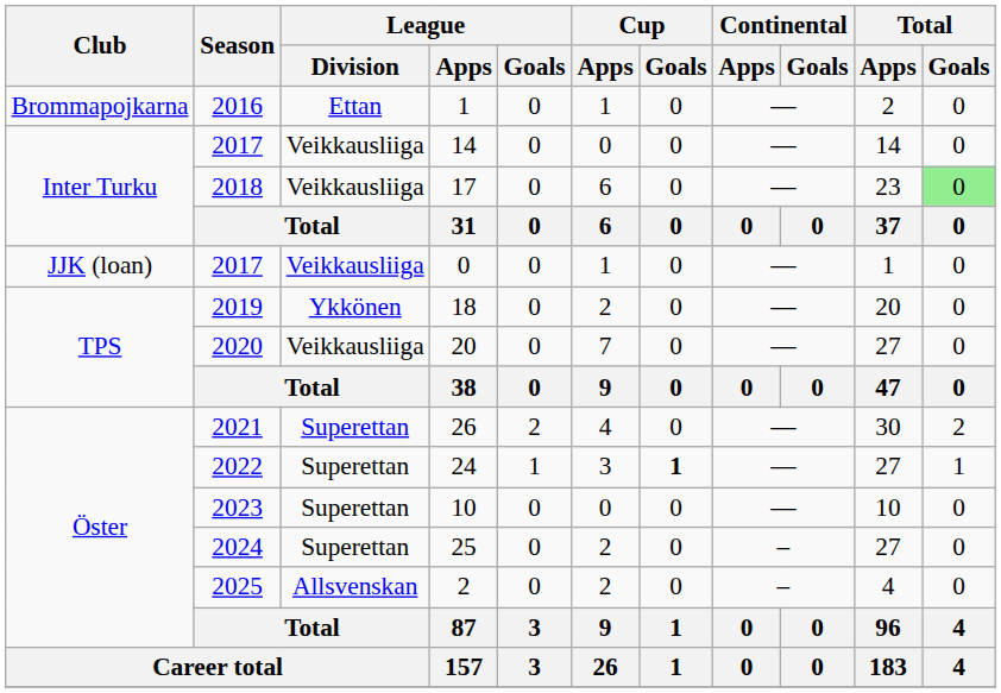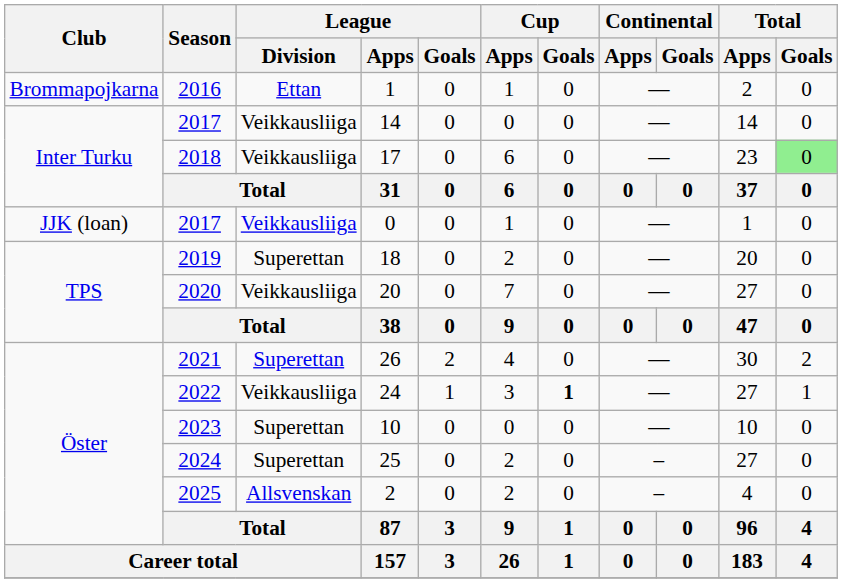18 | League / Division: Ykkönen -> Superettan
24 | League / Division: Superettan -> Veikkausliiga
